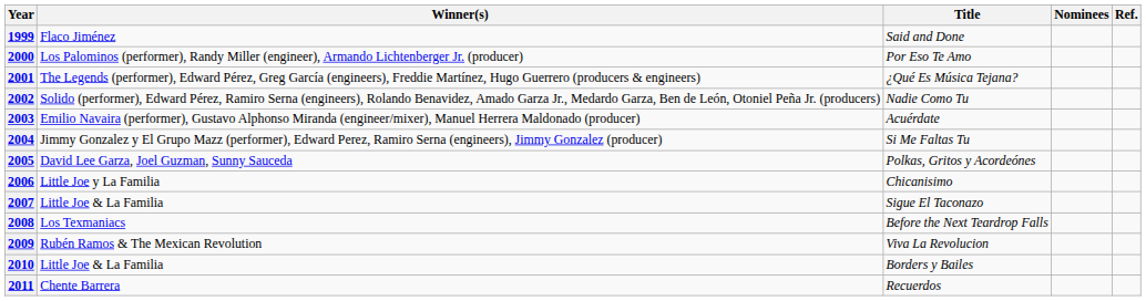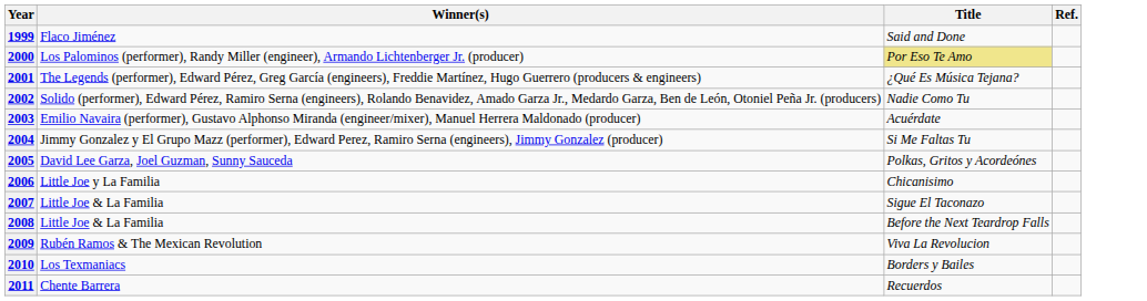- column: Nominees
2000 | Title: no background -> khaki background
2008 | Winner(s): Los Texmaniacs -> Little Joe & La Familia
2010 | Winner(s): Little Joe & La Familia -> Los Texmaniacs
